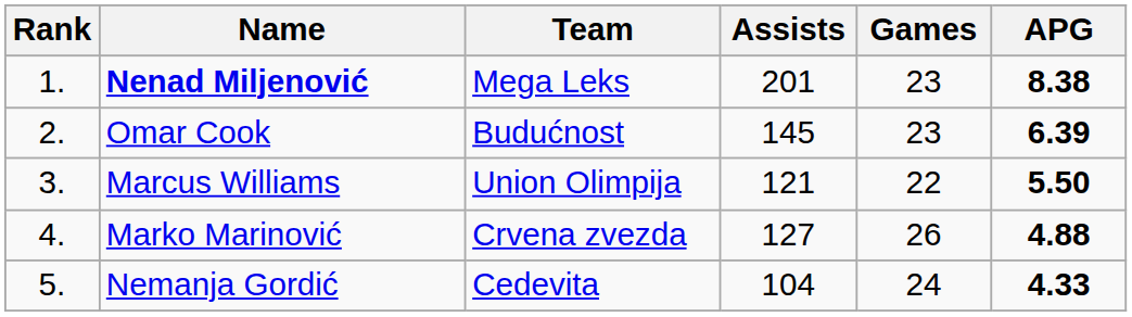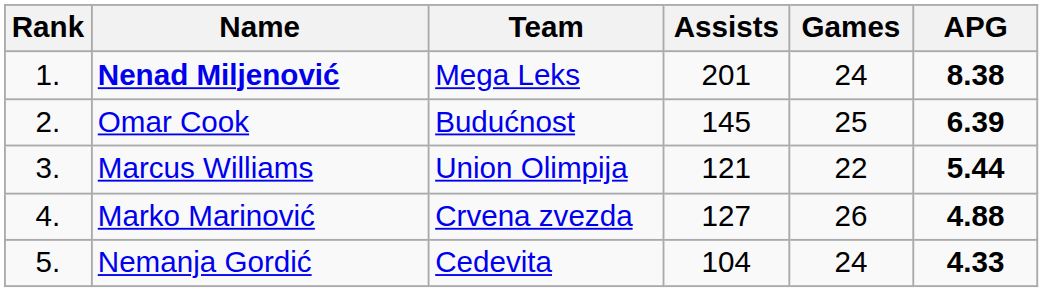Nenad Miljenović | Games: 23 -> 24
Omar Cook | Games: 23 -> 25
Marcus Williams | APG: 5.50 -> 5.44
